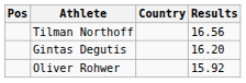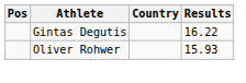- row: Tilman Northoff | 16.56
Gintas Degutis | Results: 16.20 -> 16.22
Oliver Rohwer | Results: 15.92 -> 15.93
